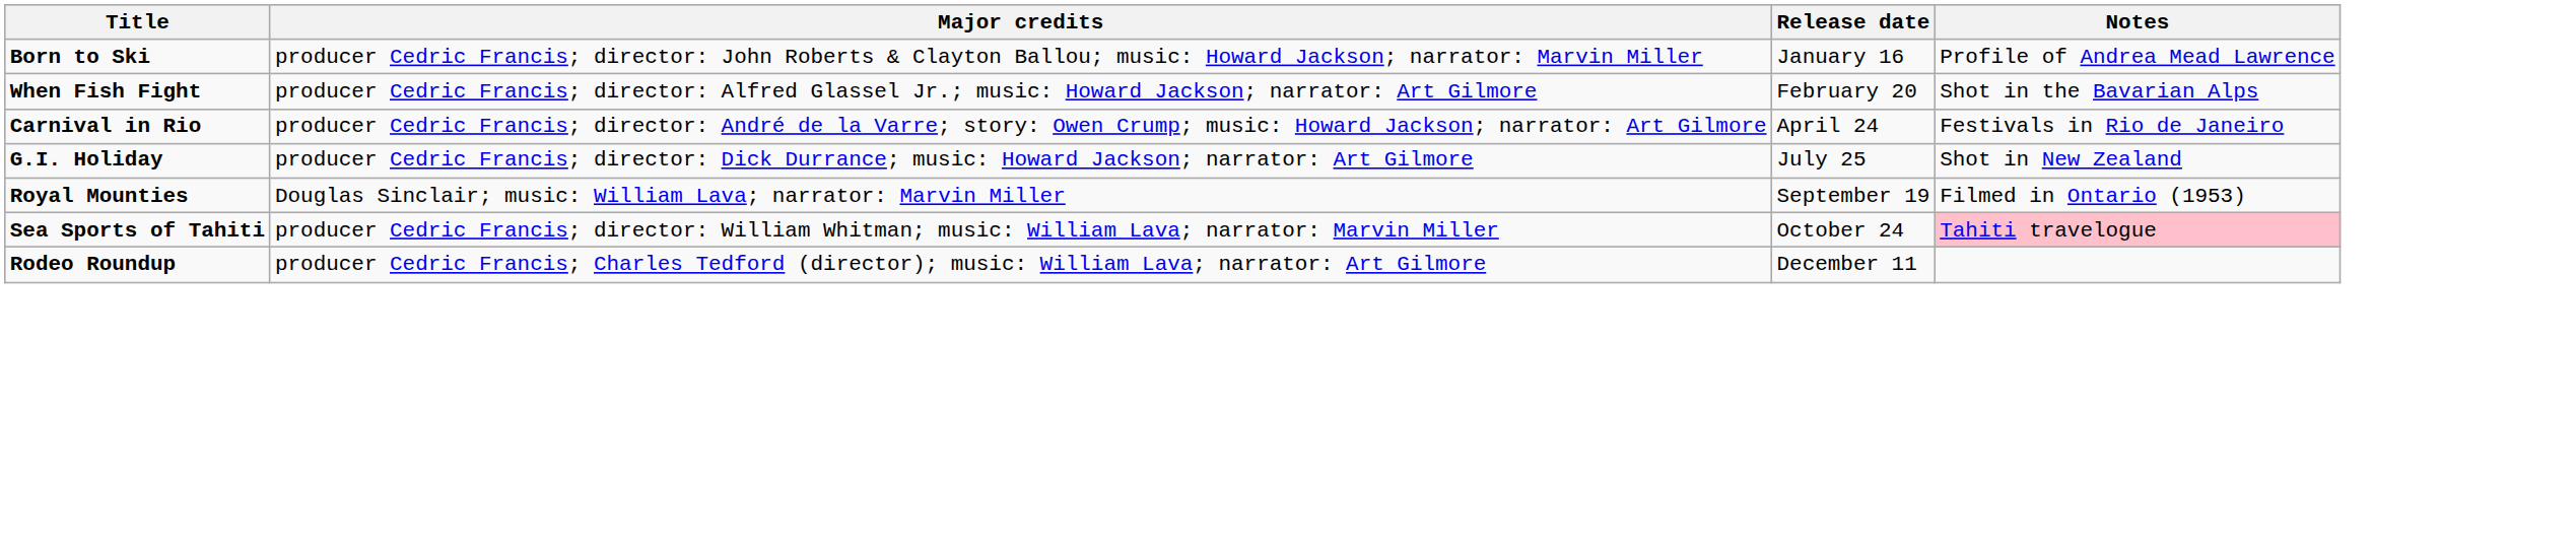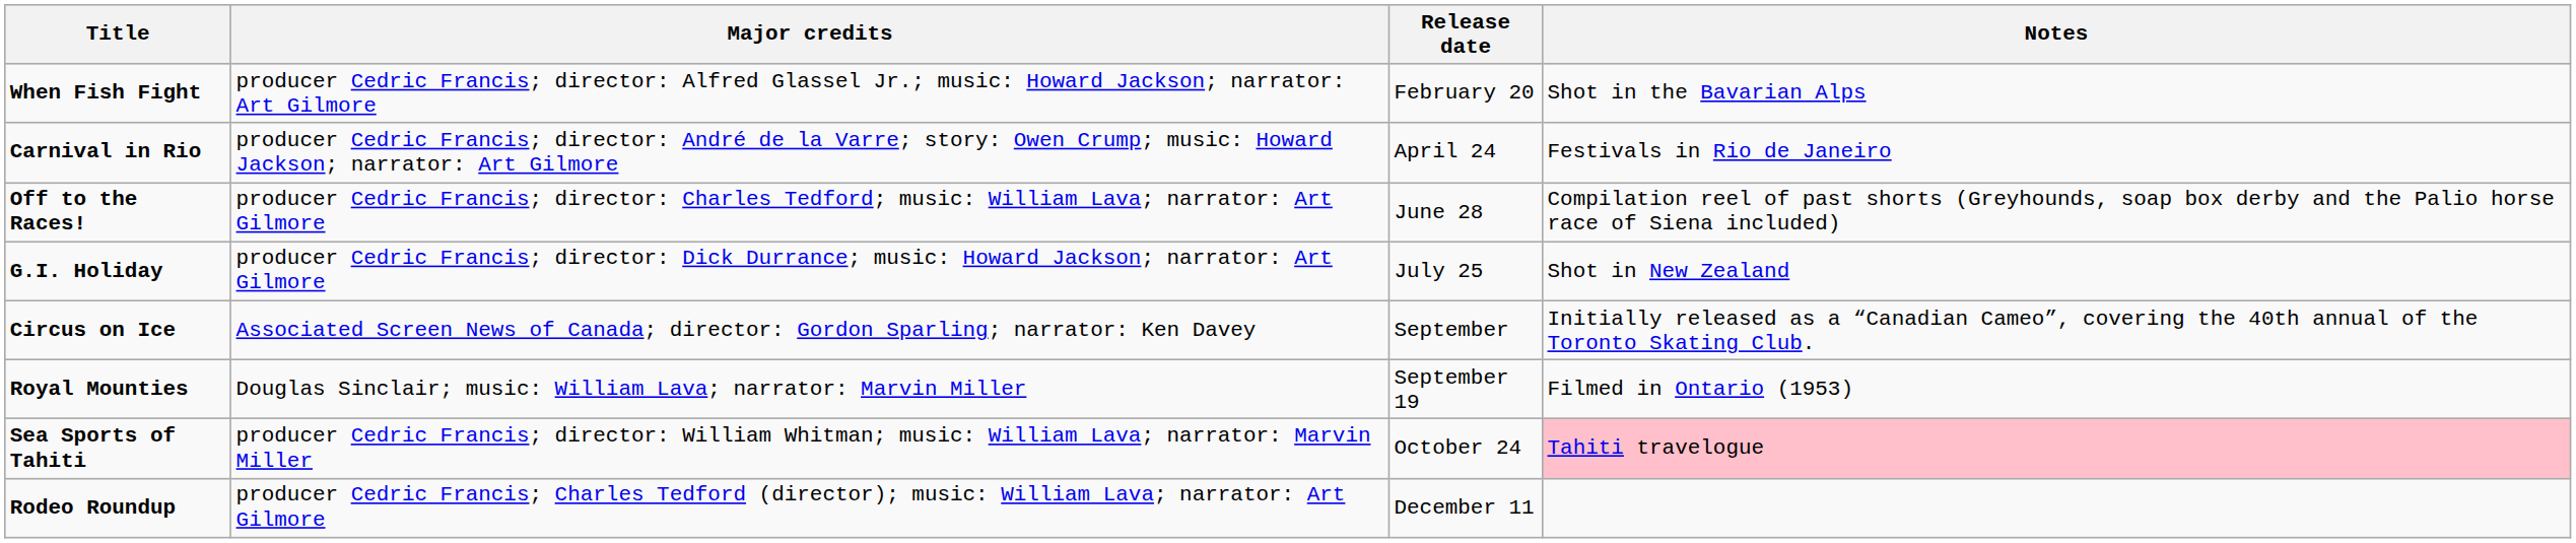- row: Born to Ski | producer Cedric Francis; director: John Roberts & Clayton Ballou; music: Howard Jackson; narrator: Marvin Miller | January 16 | Profile of Andrea Mead Lawrence
+ row: Off to the Races! | producer Cedric Francis; director: Charles Tedford; music: William Lava; narrator: Art Gilmore | June 28 | Compilation reel of past shorts (Greyhounds, soap box derby and the Palio horse race of Siena included)
+ row: Circus on Ice | Associated Screen News of Canada; director: Gordon Sparling; narrator: Ken Davey | September | Initially released as a “Canadian Cameo”, covering the 40th annual of the Toronto Skating Club.
